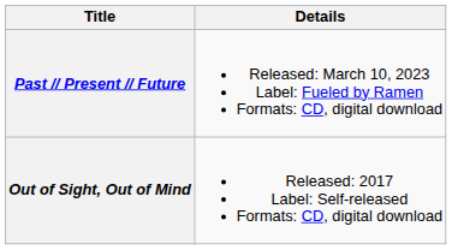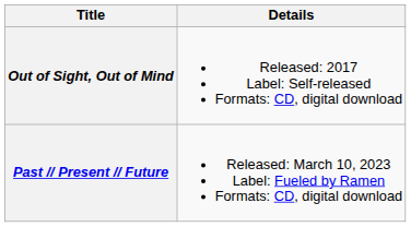rows swapped: Out of Sight, Out of Mind <-> Past // Present // Future
